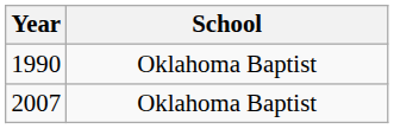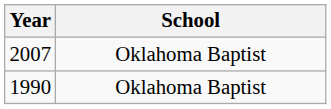rows swapped: 1990 <-> 2007
